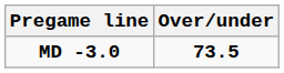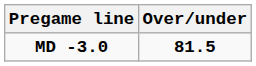MD -3.0 | Over/under: 73.5 -> 81.5
